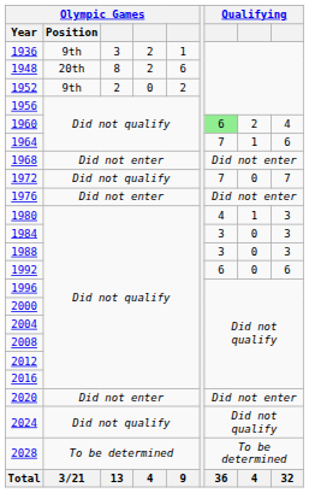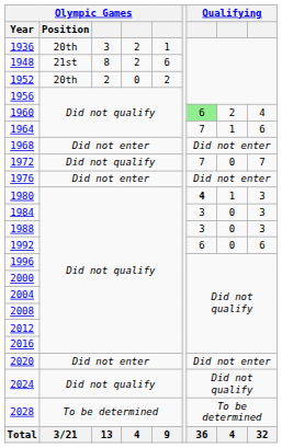1936 | Olympic Games / Position: 9th -> 20th
1948 | Olympic Games / Position: 20th -> 21st
1952 | Olympic Games / Position: 9th -> 20th
1980 | column 7: normal -> bold
